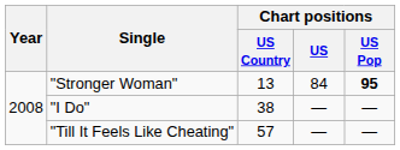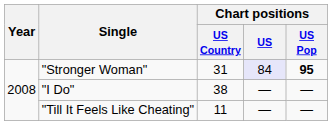"Stronger Woman" | Chart positions / US Country: 13 -> 31
"Stronger Woman" | Chart positions / US: no background -> lavender background
"Till It Feels Like Cheating" | Chart positions / US Country: 57 -> 11
